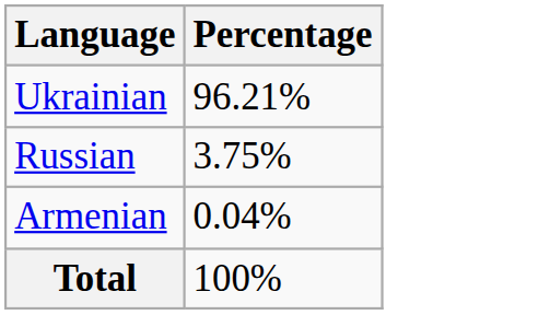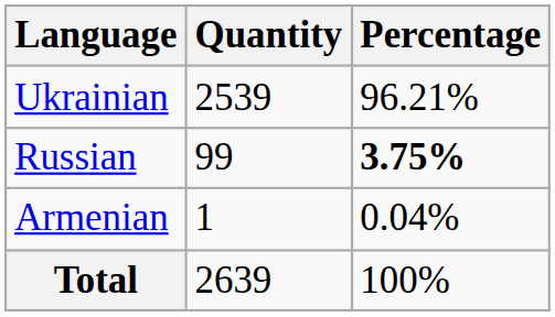+ column: Quantity | 2539 | 99 | 1 | 2639
Russian | Percentage: normal -> bold
